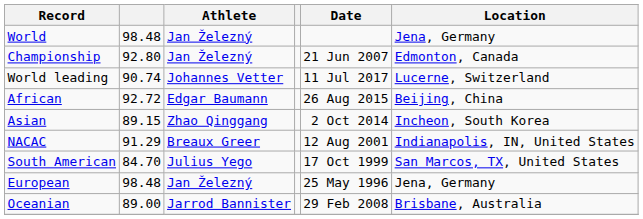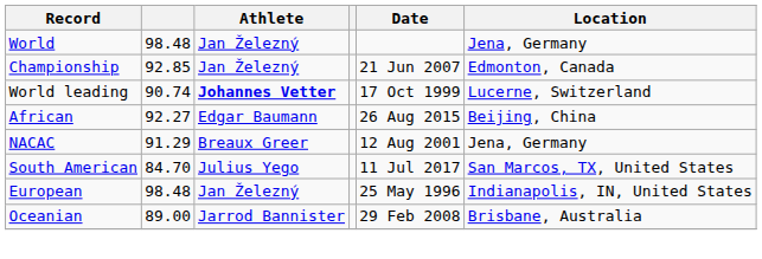Championship | column 2: 92.80 -> 92.85
World leading | Athlete: normal -> bold
World leading | Date: 11 Jul 2017 -> 17 Oct 1999
African | column 2: 92.72 -> 92.27
- row: Asian | 89.15 | Zhao Qinggang | 2 Oct 2014 | Incheon, South Korea
NACAC | Location: Indianapolis, IN, United States -> Jena, Germany
South American | Date: 17 Oct 1999 -> 11 Jul 2017
European | Location: Jena, Germany -> Indianapolis, IN, United States
